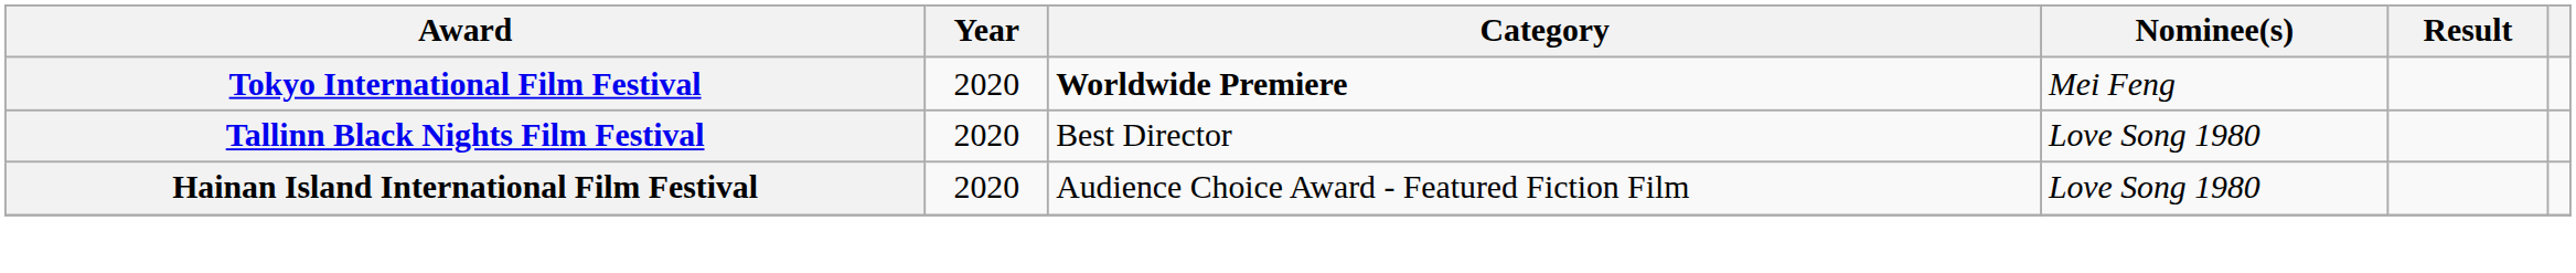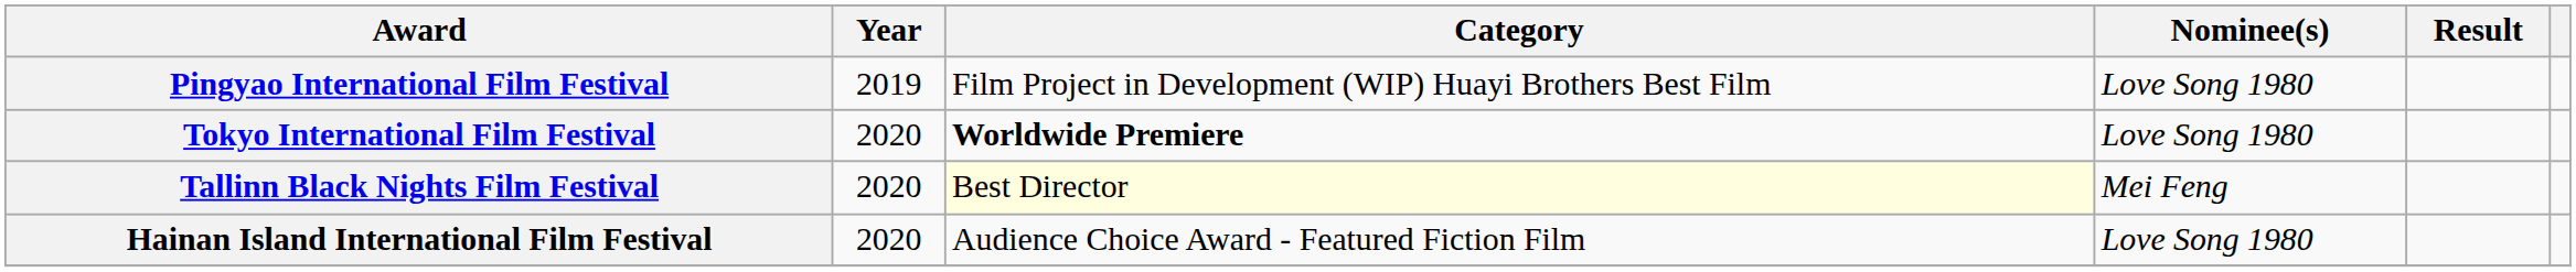+ row: Pingyao International Film Festival | 2019 | Film Project in Development (WIP) Huayi Brothers Best Film | Love Song 1980
Tokyo International Film Festival | Nominee(s): Mei Feng -> Love Song 1980
Tallinn Black Nights Film Festival | Category: no background -> lightyellow background
Tallinn Black Nights Film Festival | Nominee(s): Love Song 1980 -> Mei Feng
